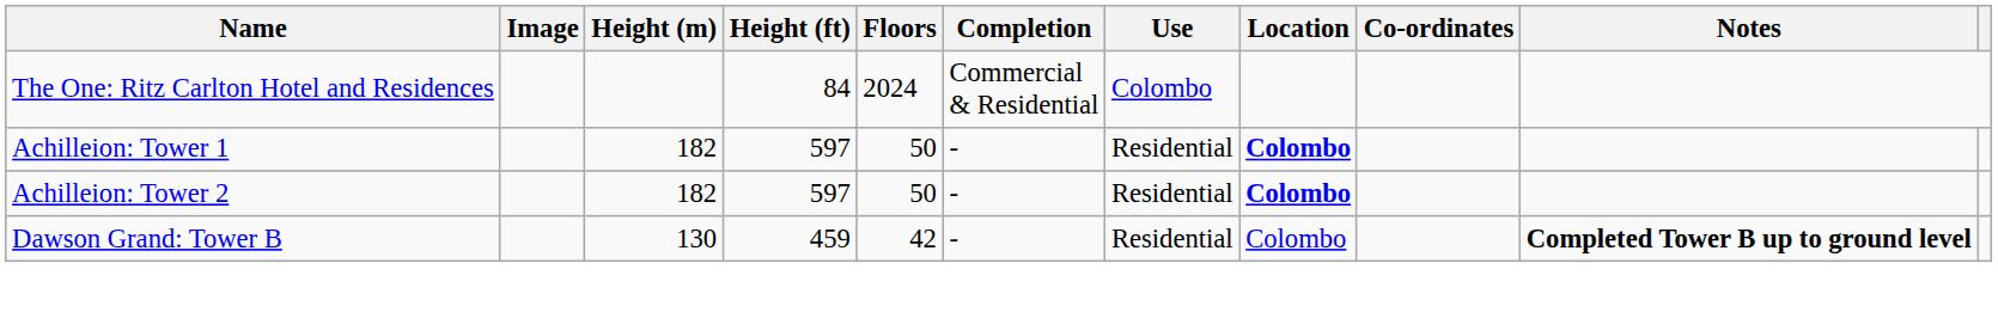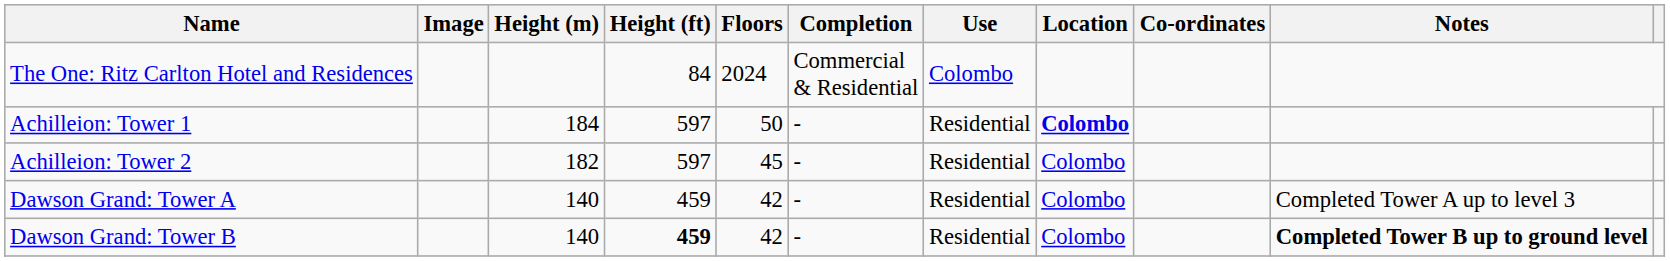Achilleion: Tower 1 | Height (m): 182 -> 184
Achilleion: Tower 2 | Floors: 50 -> 45
Achilleion: Tower 2 | Location: bold -> normal
+ row: Dawson Grand: Tower A | 140 | 459 | 42 | - | Residential | Colombo | Completed Tower A up to level 3
Dawson Grand: Tower B | Height (m): 130 -> 140
Dawson Grand: Tower B | Height (ft): normal -> bold
